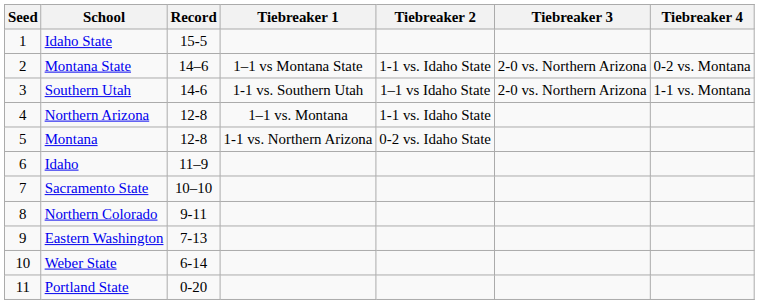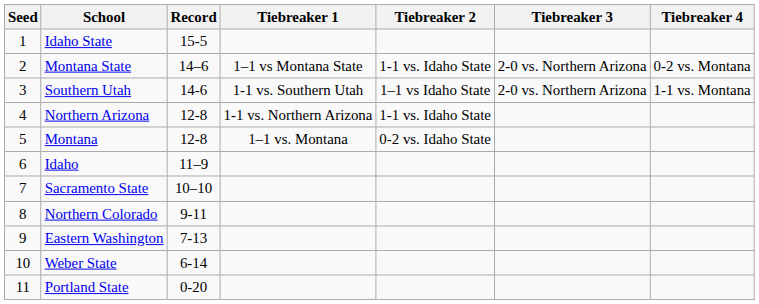Northern Arizona | Tiebreaker 1: 1–1 vs. Montana -> 1-1 vs. Northern Arizona
Montana | Tiebreaker 1: 1-1 vs. Northern Arizona -> 1–1 vs. Montana
